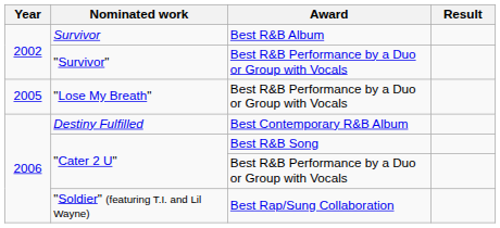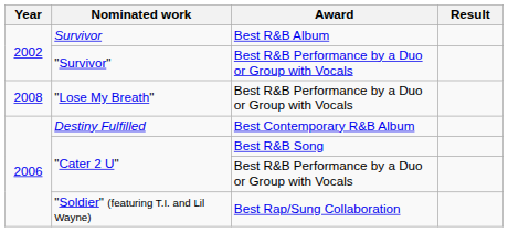"Lose My Breath" | Year: 2005 -> 2008
